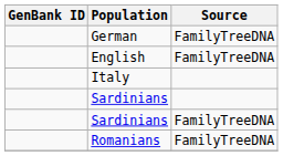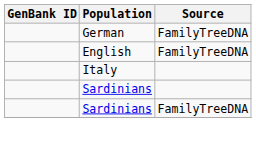- row: Romanians | FamilyTreeDNA
